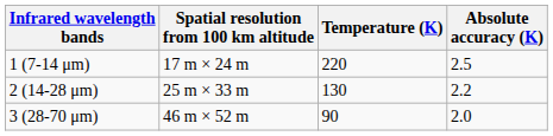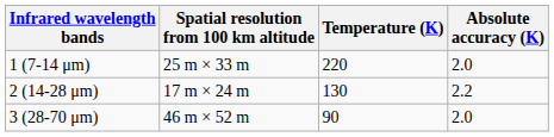1 (7-14 μm) | Spatial resolution from 100 km altitude: 17 m × 24 m -> 25 m × 33 m
1 (7-14 μm) | Absolute accuracy (K): 2.5 -> 2.0
2 (14-28 μm) | Spatial resolution from 100 km altitude: 25 m × 33 m -> 17 m × 24 m
